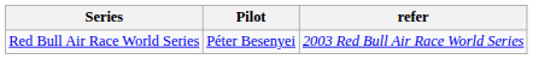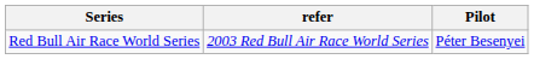columns swapped: Pilot <-> refer
